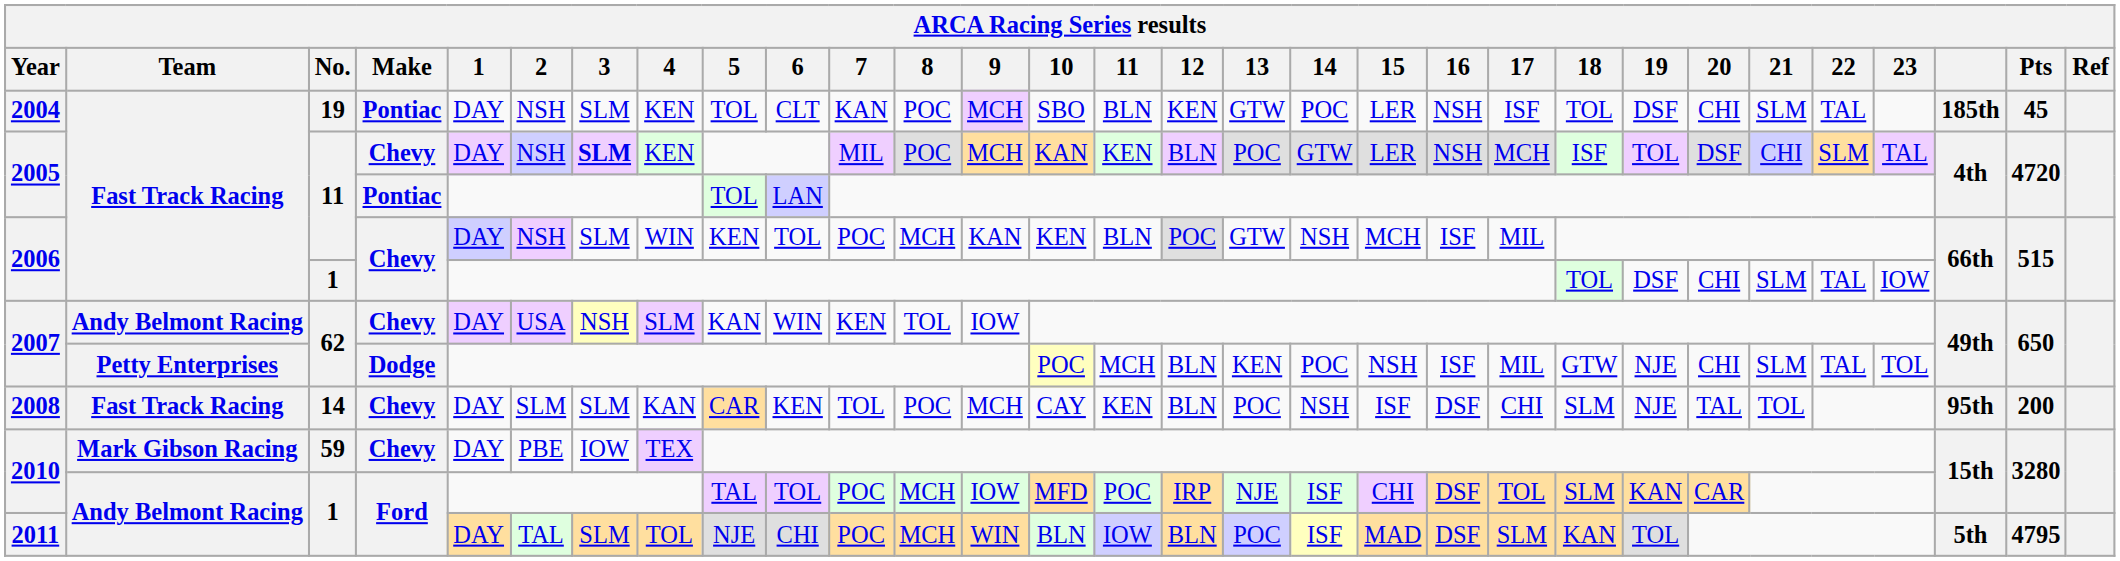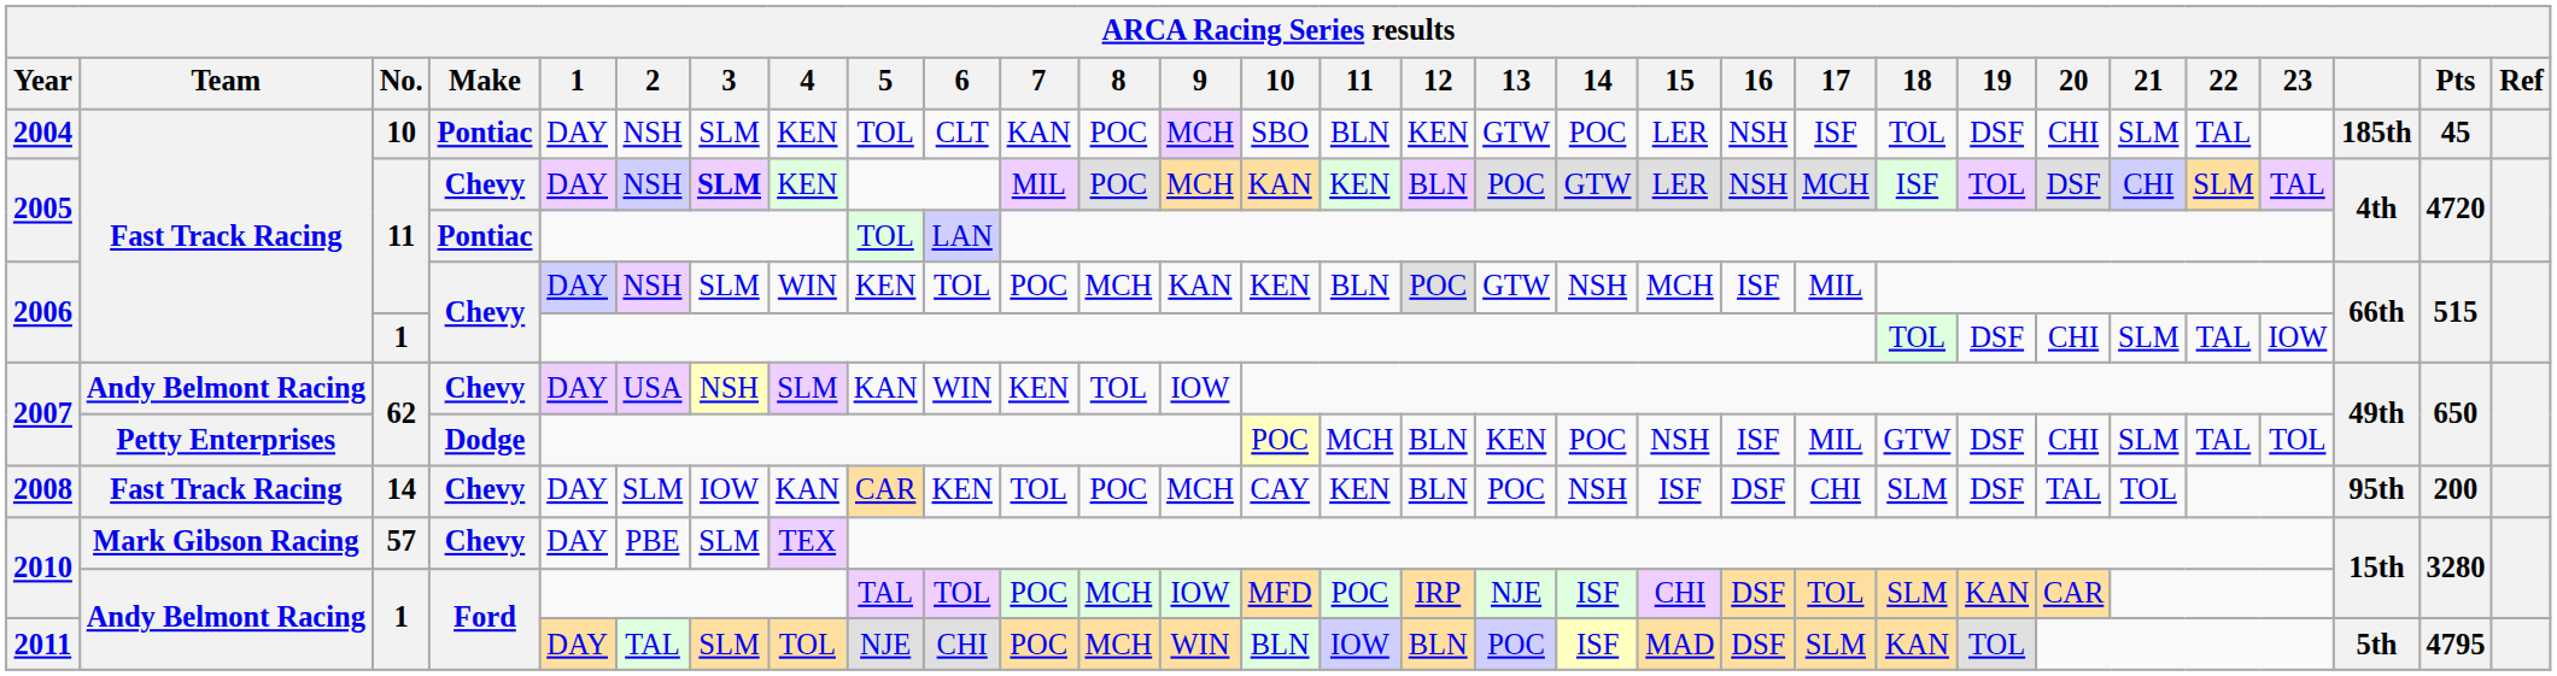2004 | No.: 19 -> 10
2007 / Dodge | 19: NJE -> DSF
2008 | 3: SLM -> IOW
2008 | 19: NJE -> DSF
2010 / Chevy | No.: 59 -> 57
2010 / Chevy | 3: IOW -> SLM
